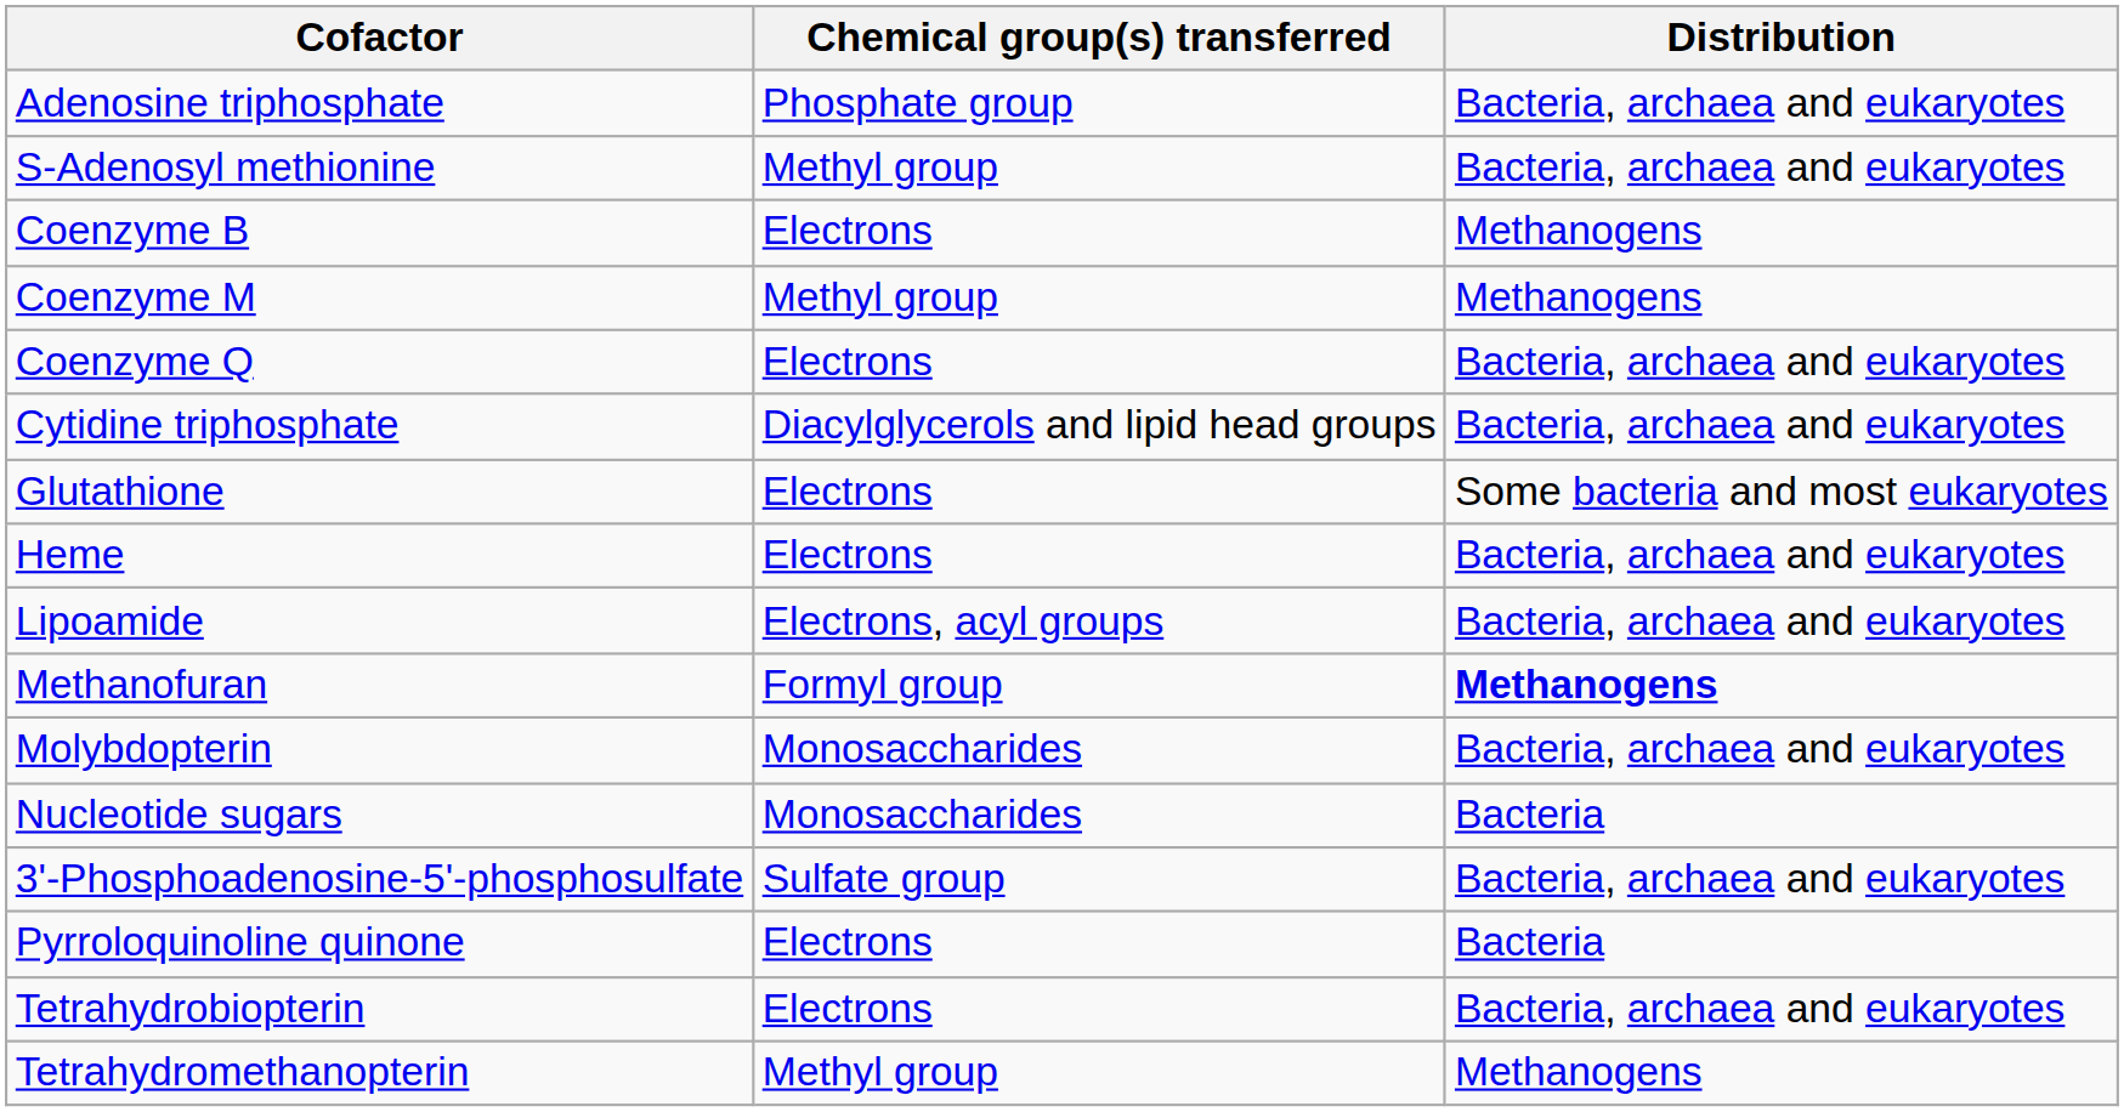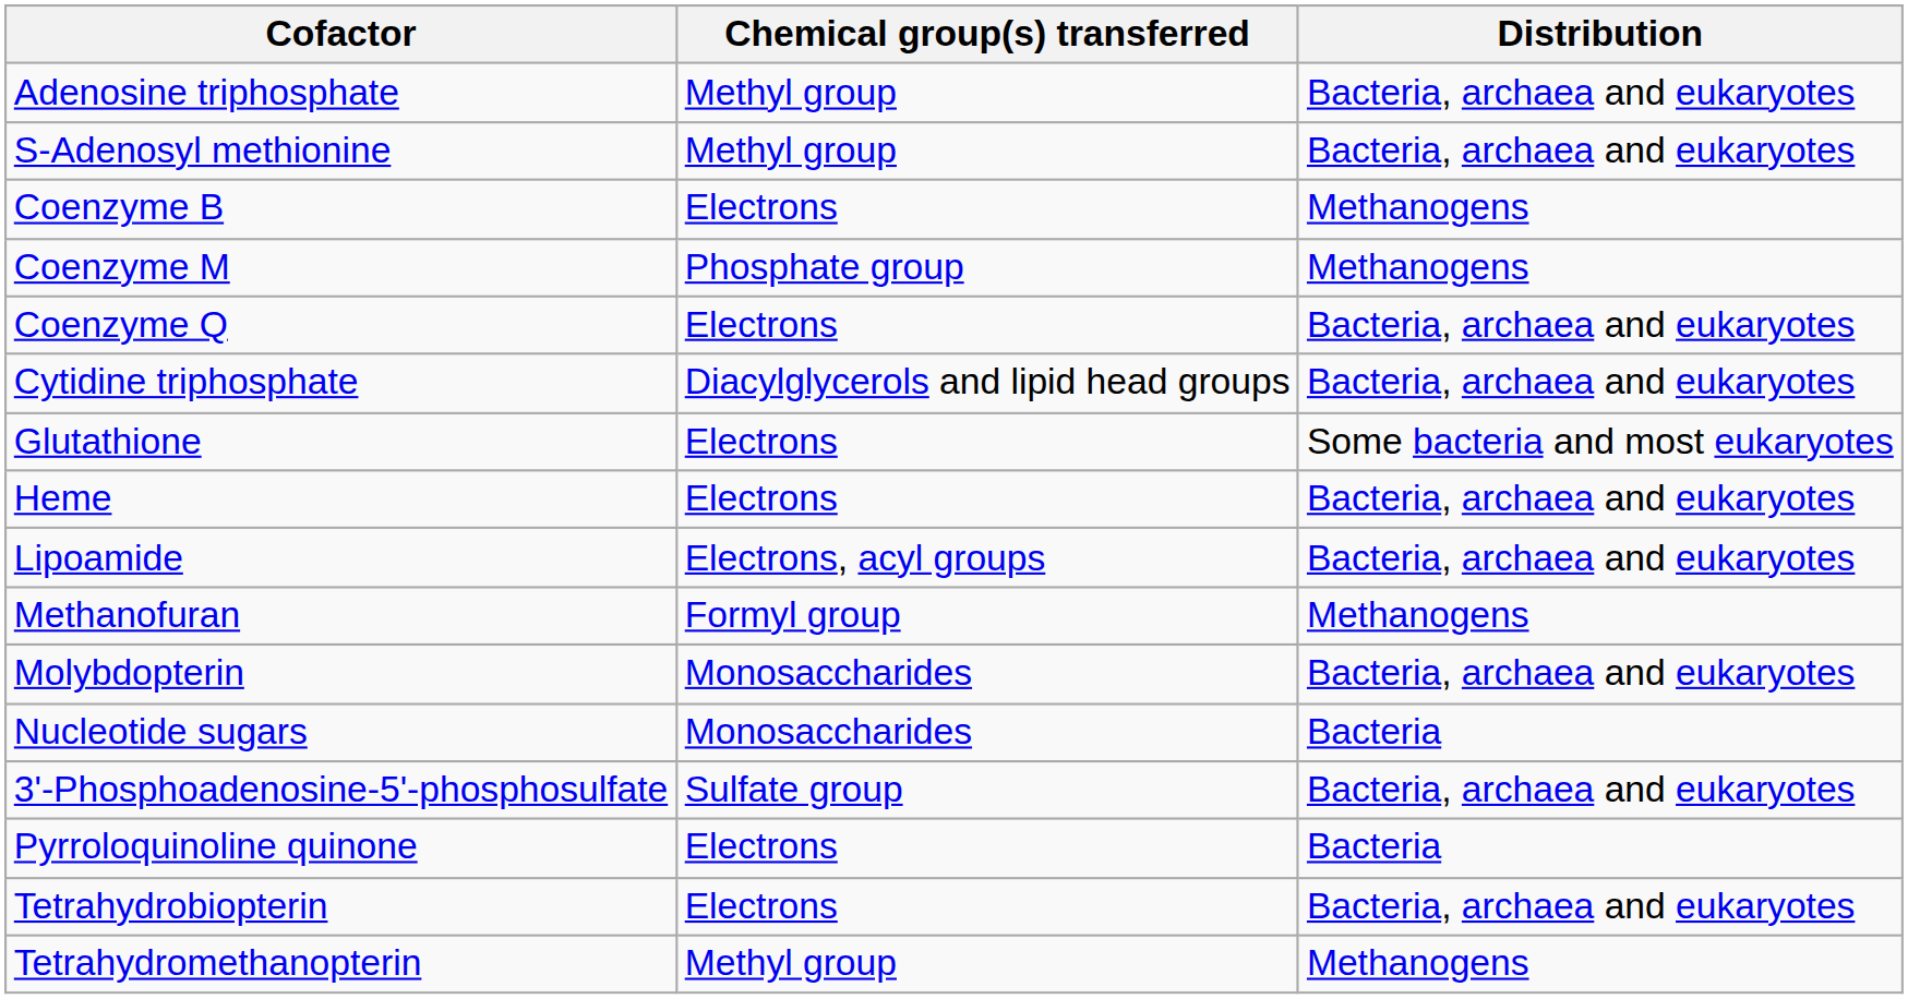Adenosine triphosphate | Chemical group(s) transferred: Phosphate group -> Methyl group
Coenzyme M | Chemical group(s) transferred: Methyl group -> Phosphate group
Methanofuran | Distribution: bold -> normal
